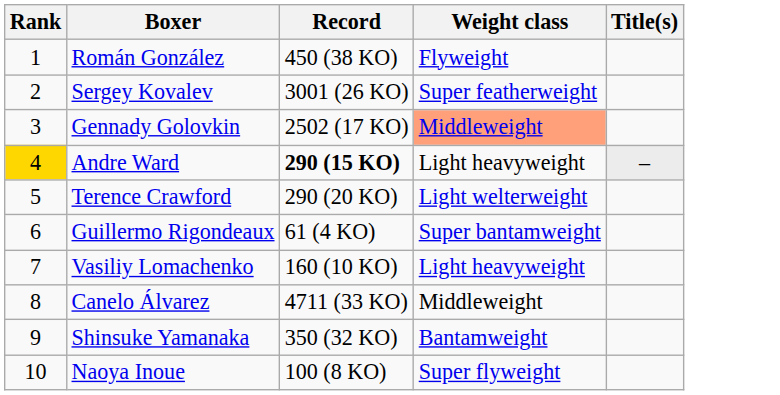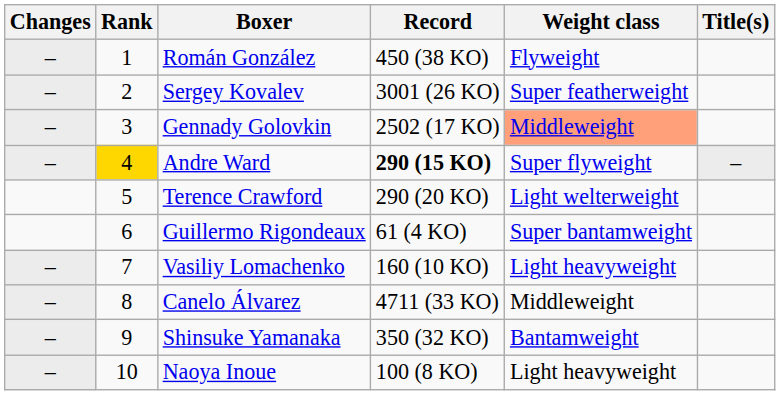+ column: Changes | – | – | – | – | – | – | – | –
Andre Ward | Weight class: Light heavyweight -> Super flyweight
Naoya Inoue | Weight class: Super flyweight -> Light heavyweight
